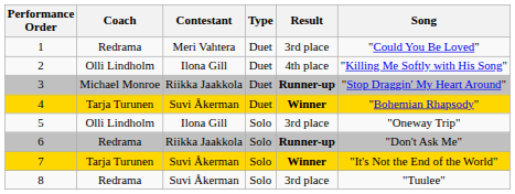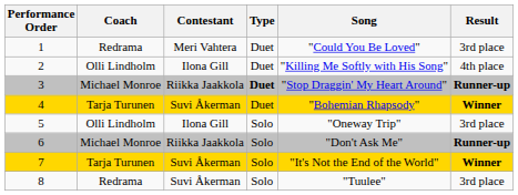columns swapped: Song <-> Result
3 | Type: normal -> bold
6 | Coach: Redrama -> Michael Monroe
